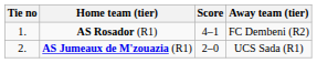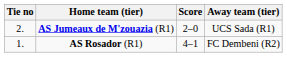rows swapped: AS Rosador (R1) <-> AS Jumeaux de M'zouazia (R1)
